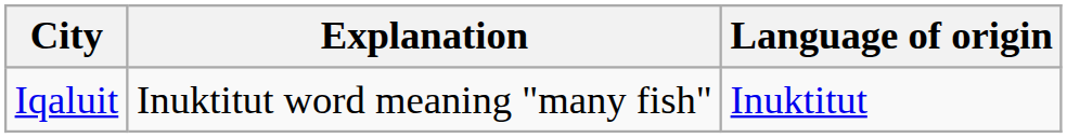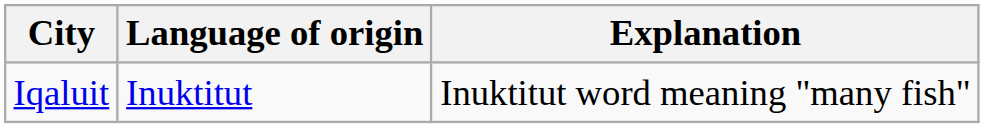columns swapped: Language of origin <-> Explanation
